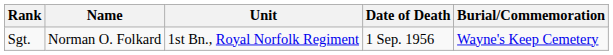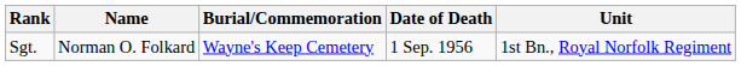columns swapped: Unit <-> Burial/Commemoration
